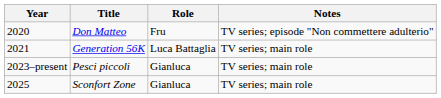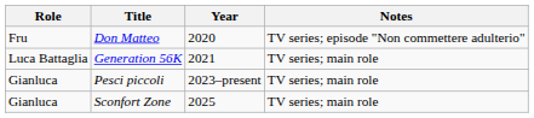columns swapped: Year <-> Role
